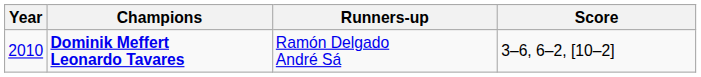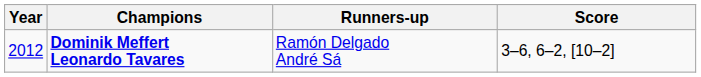Dominik Meffert Leonardo Tavares | Year: 2010 -> 2012
